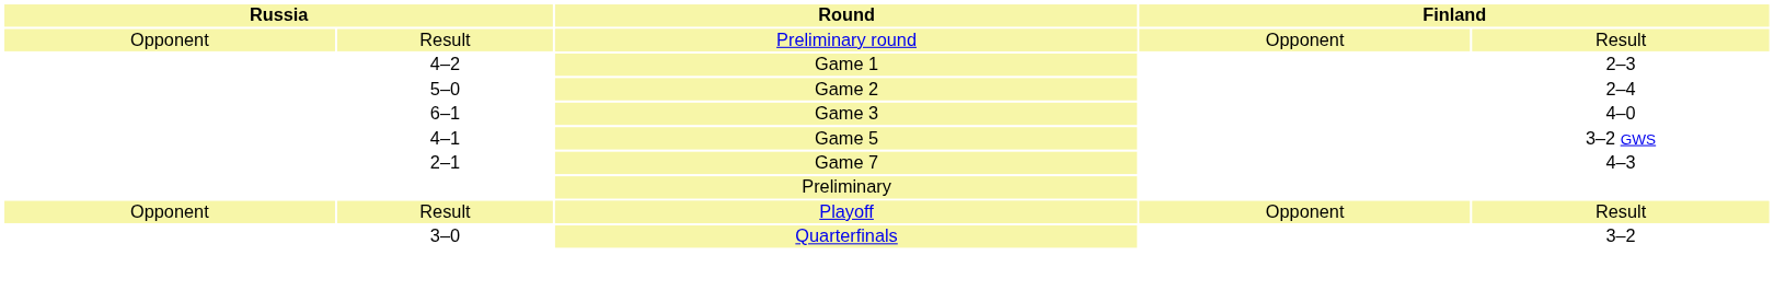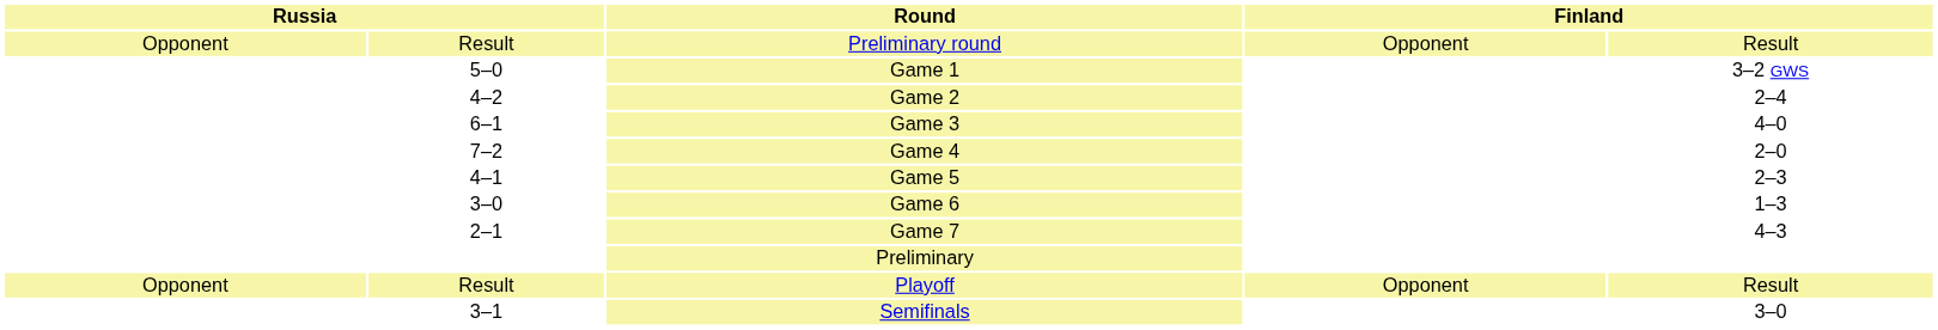Game 1 | column 2: 4–2 -> 5–0
Game 1 | column 5: 2–3 -> 3–2 GWS
Game 2 | column 2: 5–0 -> 4–2
+ row: 7–2 | Game 4 | 2–0
Game 5 | column 5: 3–2 GWS -> 2–3
+ row: 3–0 | Game 6 | 1–3
- row: 3–0 | Quarterfinals | 3–2
+ row: 3–1 | Semifinals | 3–0
